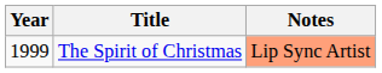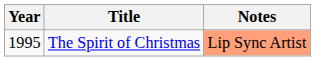The Spirit of Christmas | Year: 1999 -> 1995
